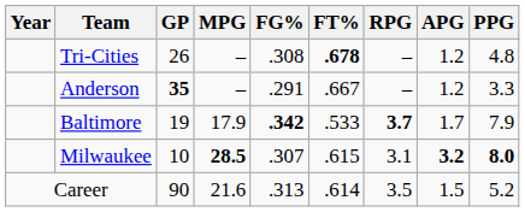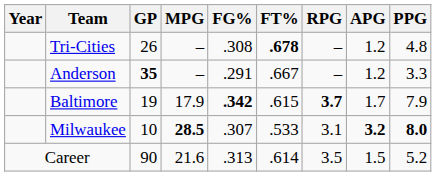Baltimore | FT%: .533 -> .615
Milwaukee | FT%: .615 -> .533
